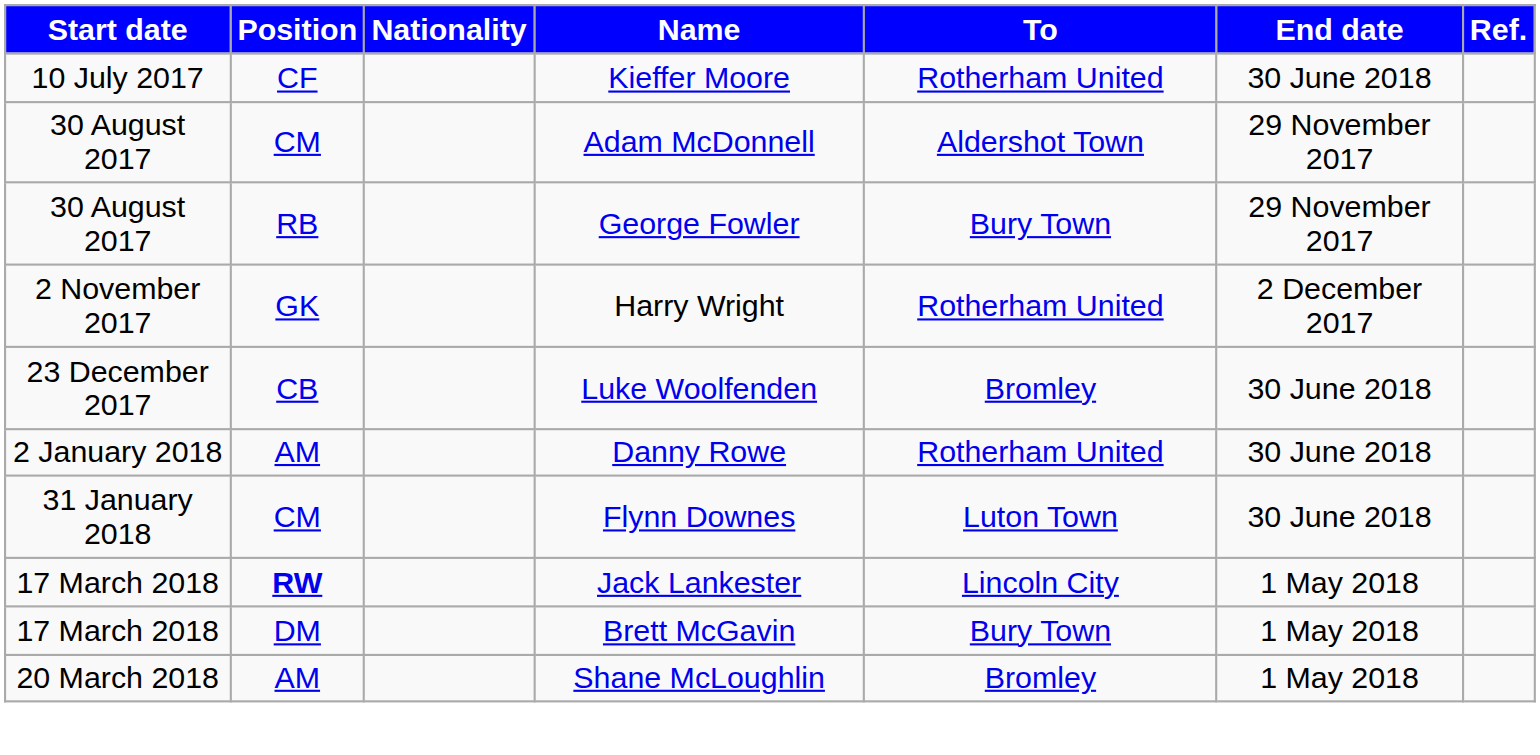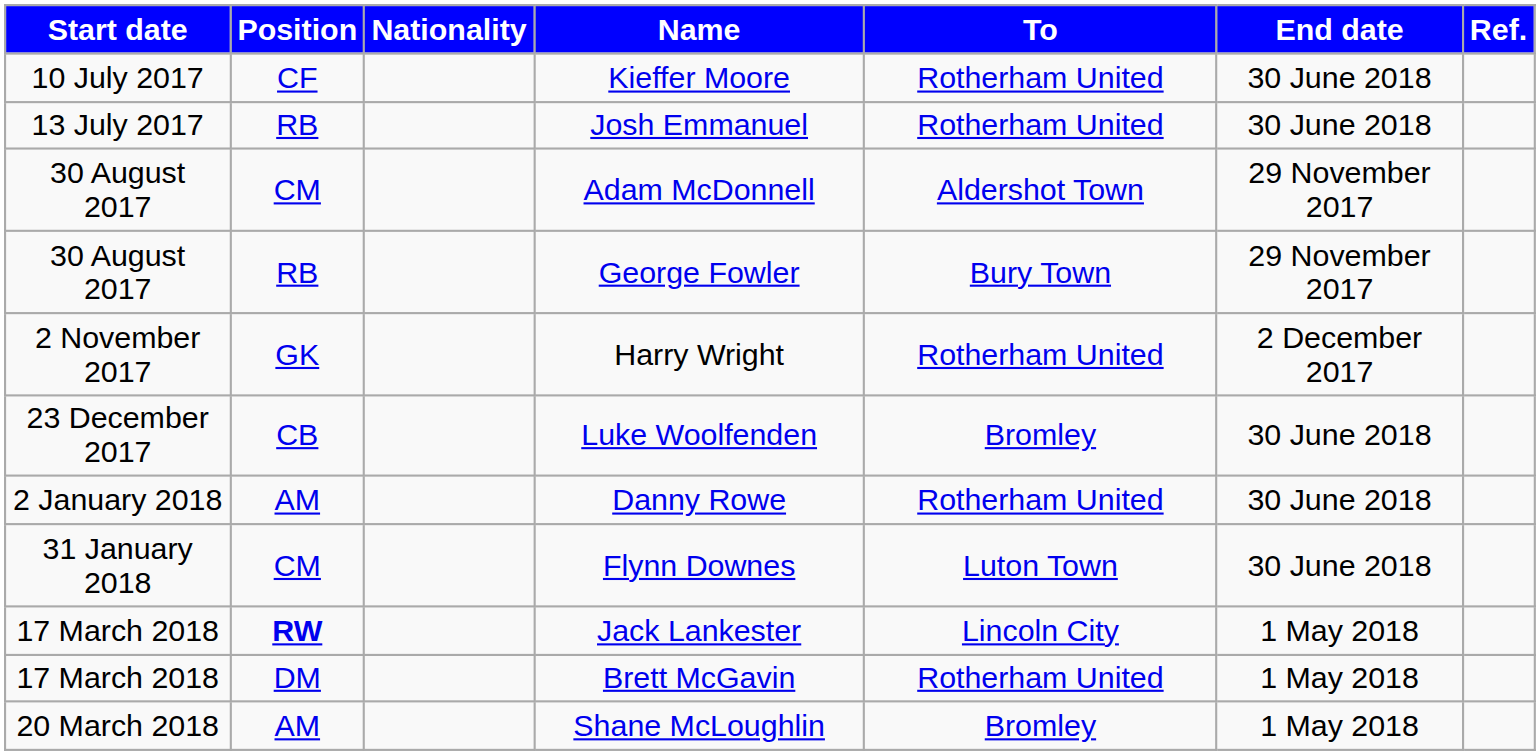+ row: 13 July 2017 | RB | Josh Emmanuel | Rotherham United | 30 June 2018
Brett McGavin | To: Bury Town -> Rotherham United
